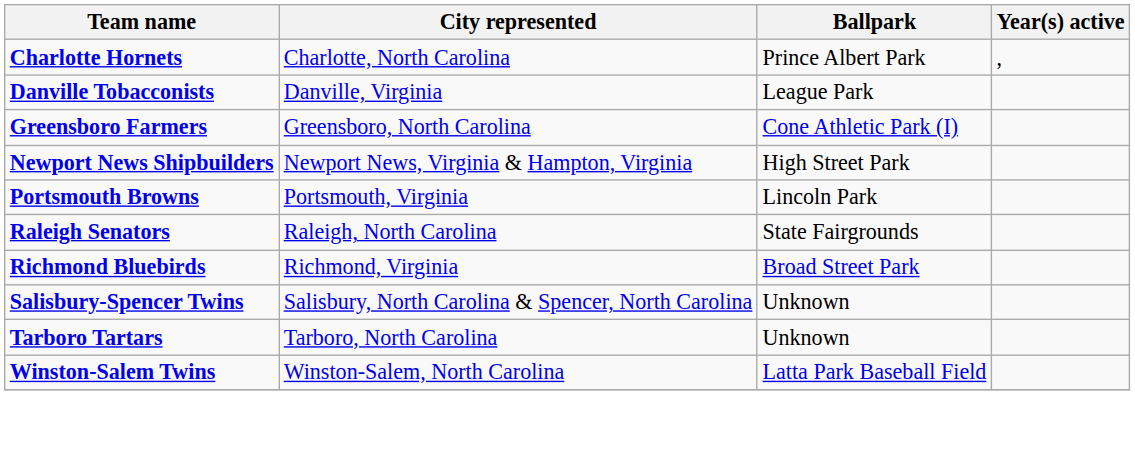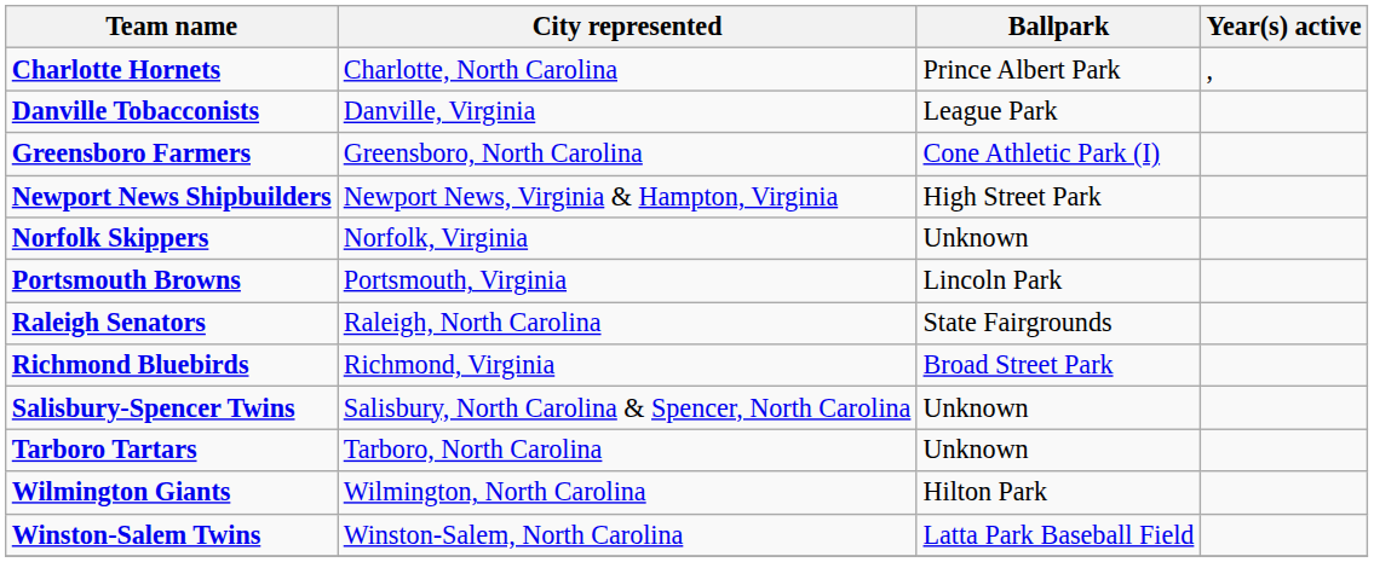+ row: Norfolk Skippers | Norfolk, Virginia | Unknown
+ row: Wilmington Giants | Wilmington, North Carolina | Hilton Park
